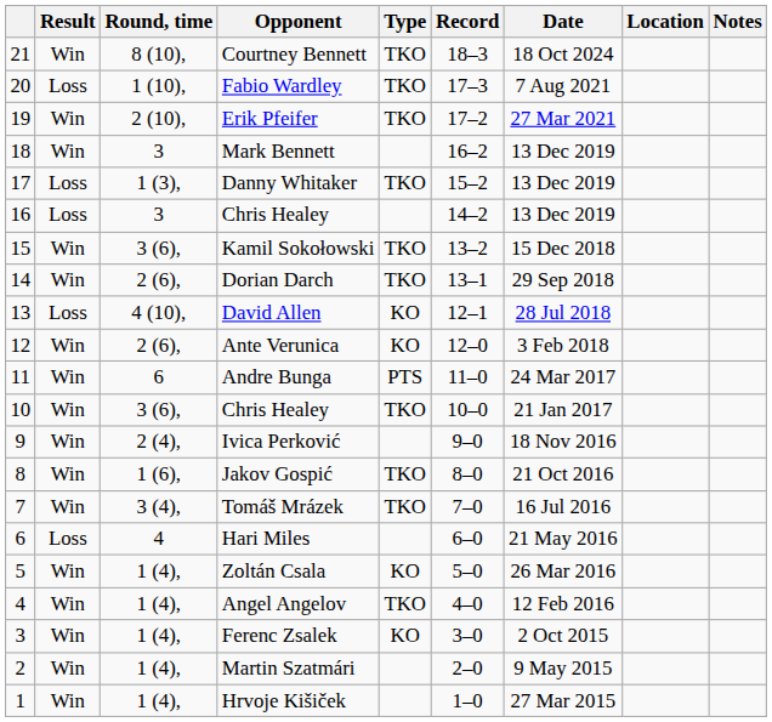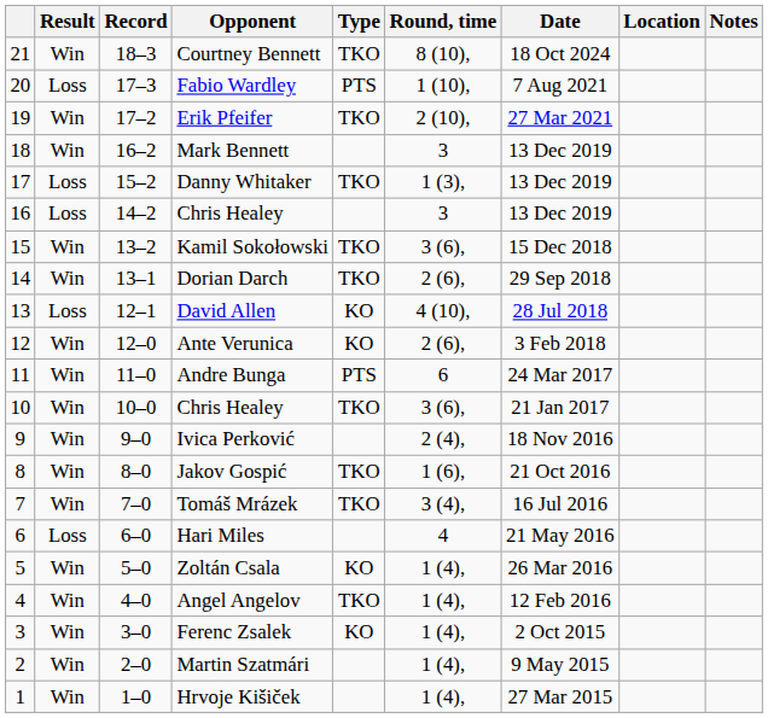columns swapped: Record <-> Round, time
Fabio Wardley | Type: TKO -> PTS
